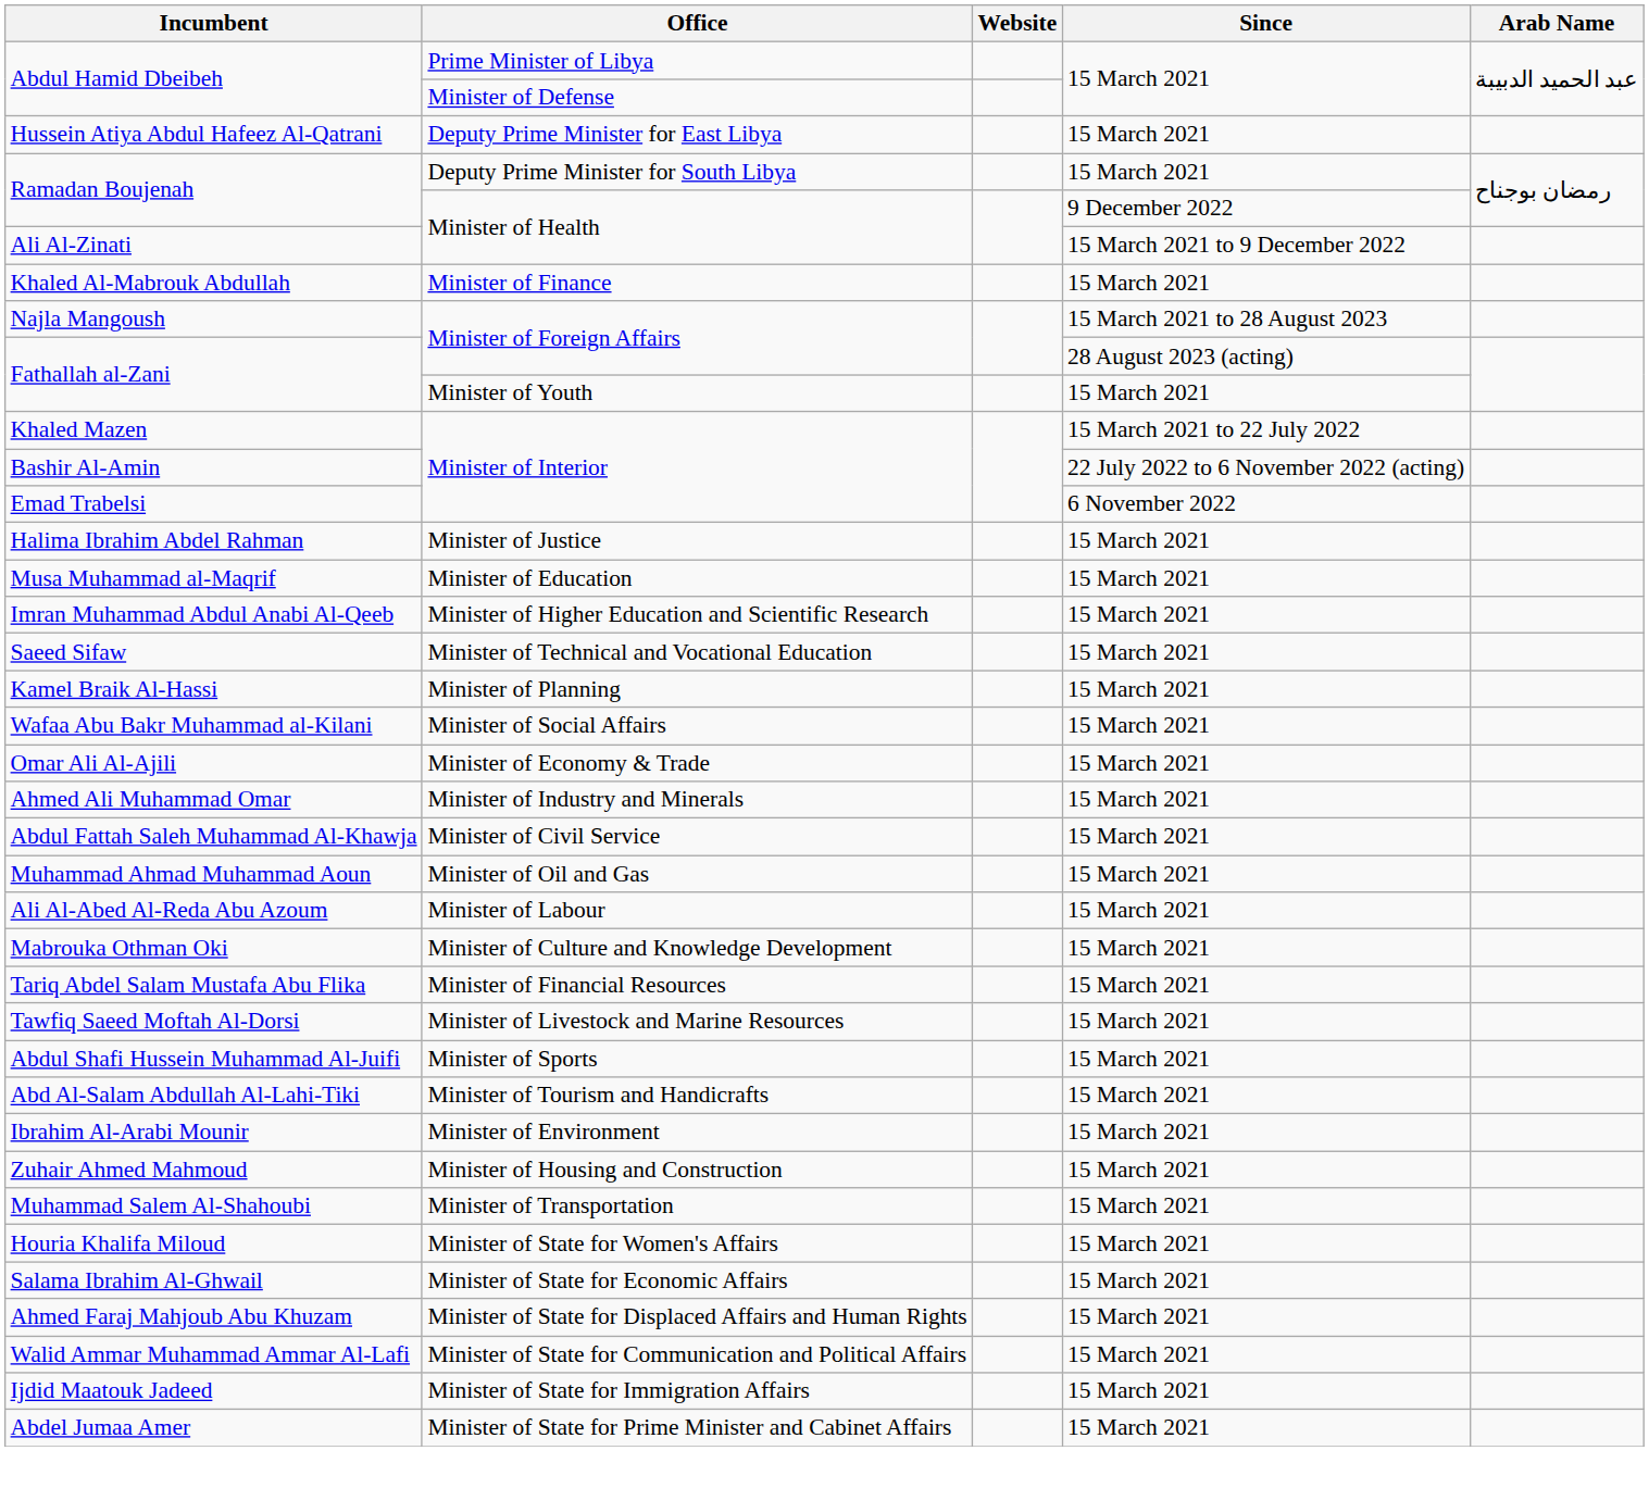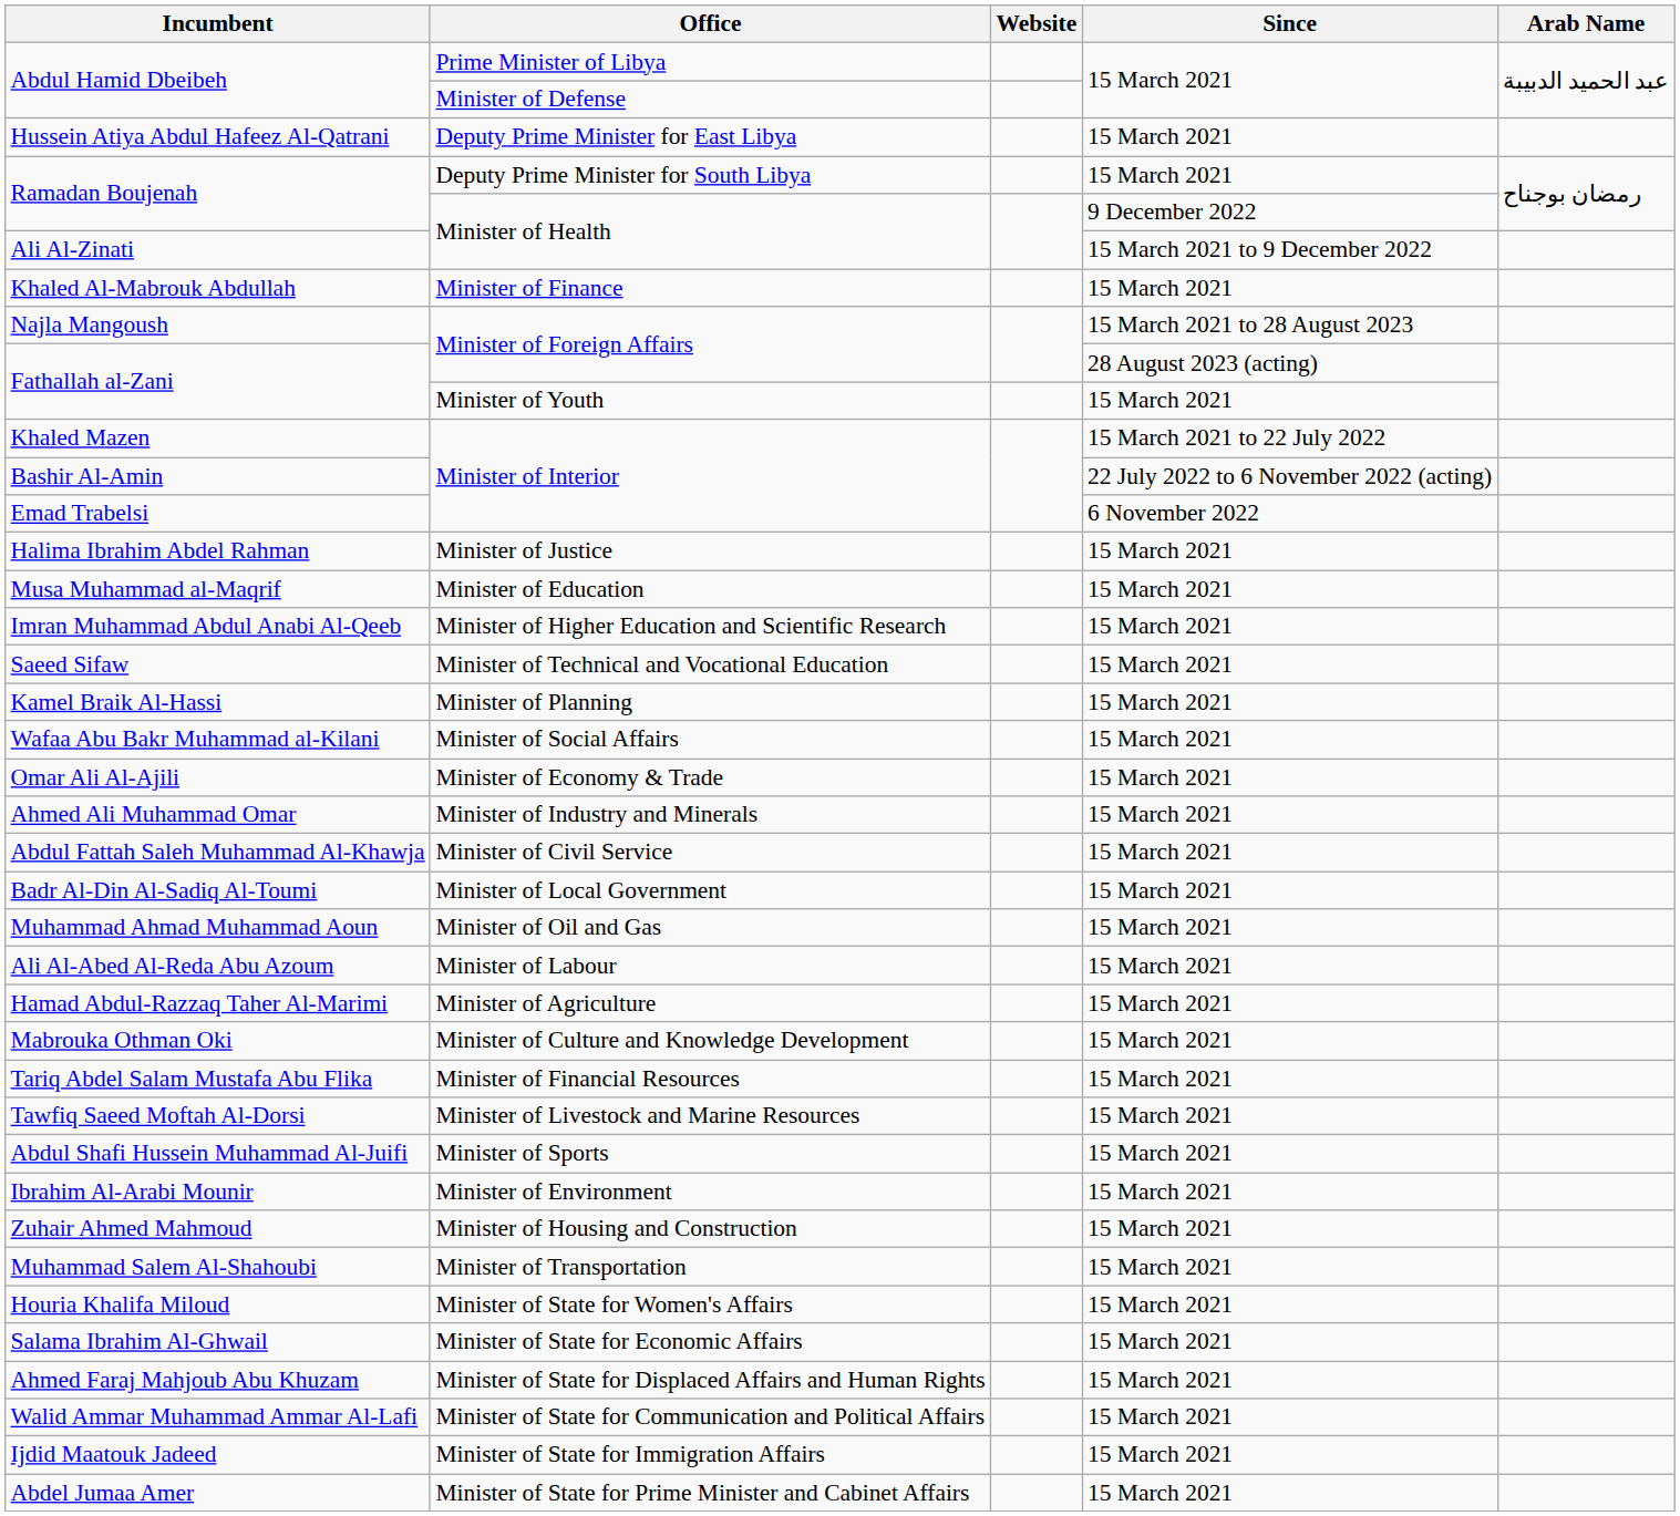+ row: Badr Al-Din Al-Sadiq Al-Toumi | Minister of Local Government | 15 March 2021
+ row: Hamad Abdul-Razzaq Taher Al-Marimi | Minister of Agriculture | 15 March 2021
- row: Abd Al-Salam Abdullah Al-Lahi-Tiki | Minister of Tourism and Handicrafts | 15 March 2021
